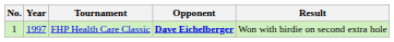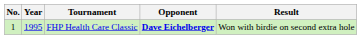FHP Health Care Classic | Year: 1997 -> 1995
